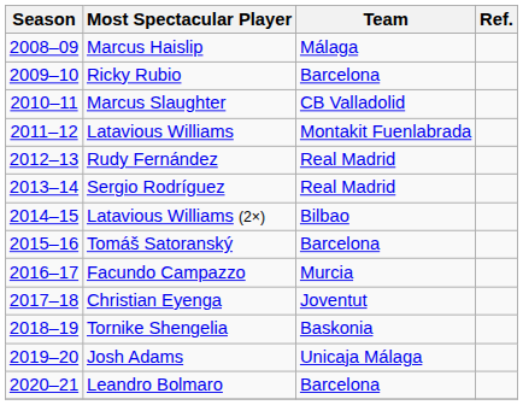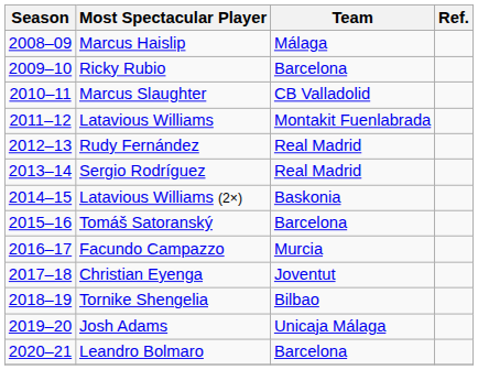Latavious Williams (2×) | Team: Bilbao -> Baskonia
Tornike Shengelia | Team: Baskonia -> Bilbao
